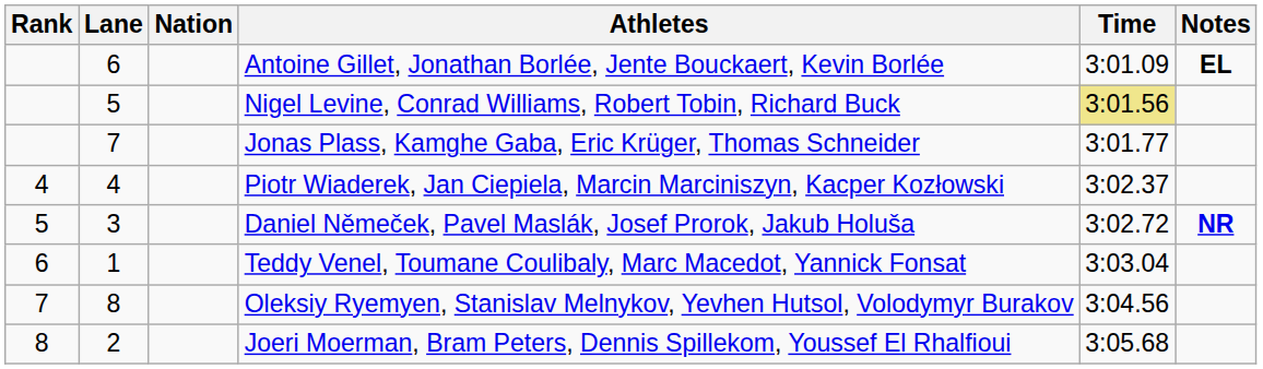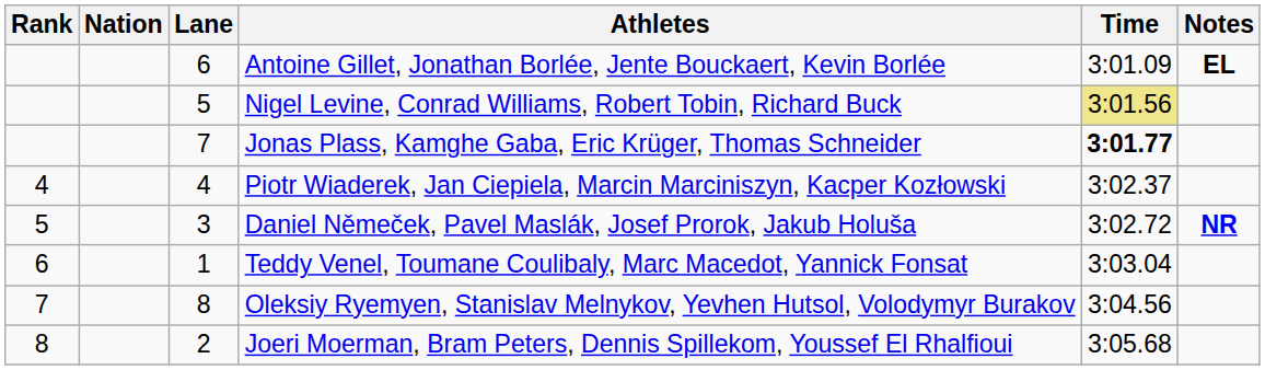columns swapped: Lane <-> Nation
Jonas Plass, Kamghe Gaba, Eric Krüger, Thomas Schneider | Time: normal -> bold
